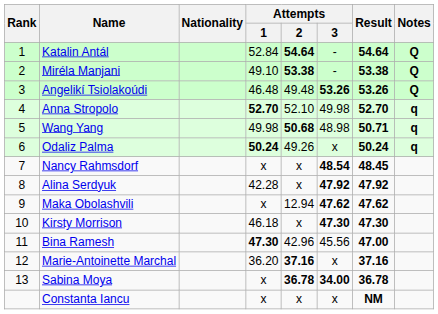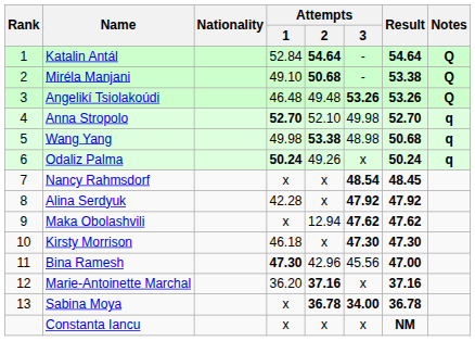Miréla Manjani | Attempts / 2: 53.38 -> 50.68
Wang Yang | Attempts / 2: 50.68 -> 53.38
Wang Yang | Result: 50.71 -> 50.68
